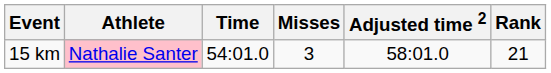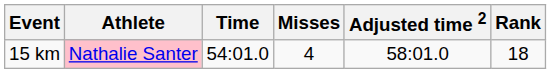15 km | Misses: 3 -> 4
15 km | Rank: 21 -> 18
